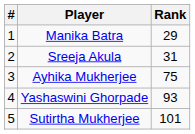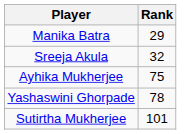- column: # | 1 | 2 | 3 | 4 | 5
Sreeja Akula | Rank: 31 -> 32
Yashaswini Ghorpade | Rank: 93 -> 78
